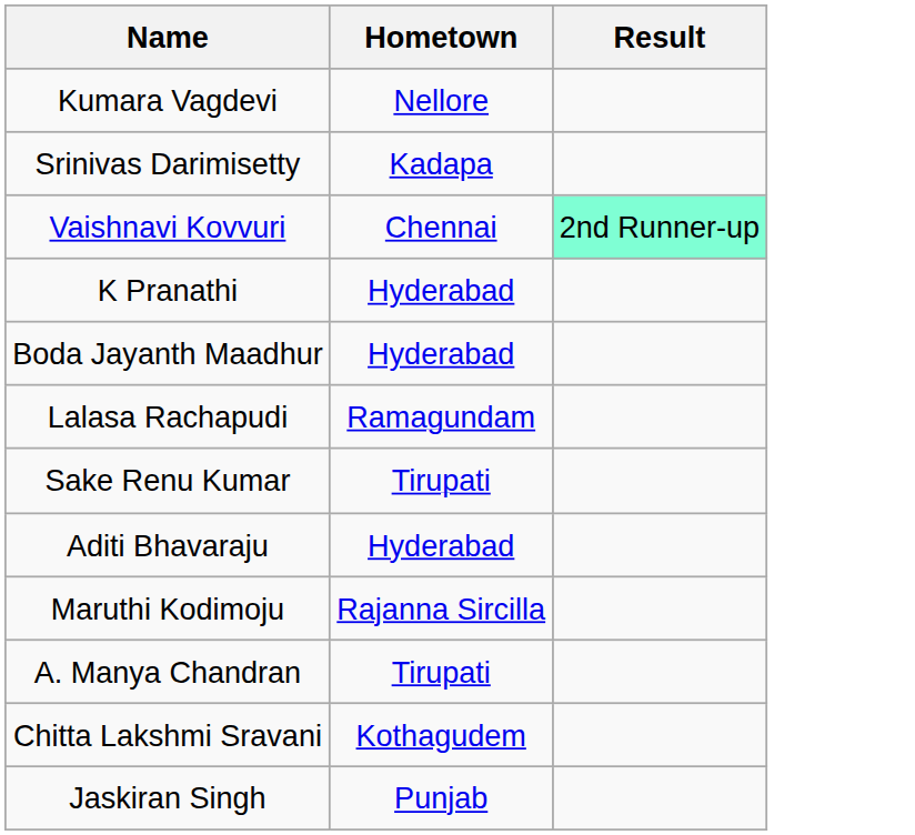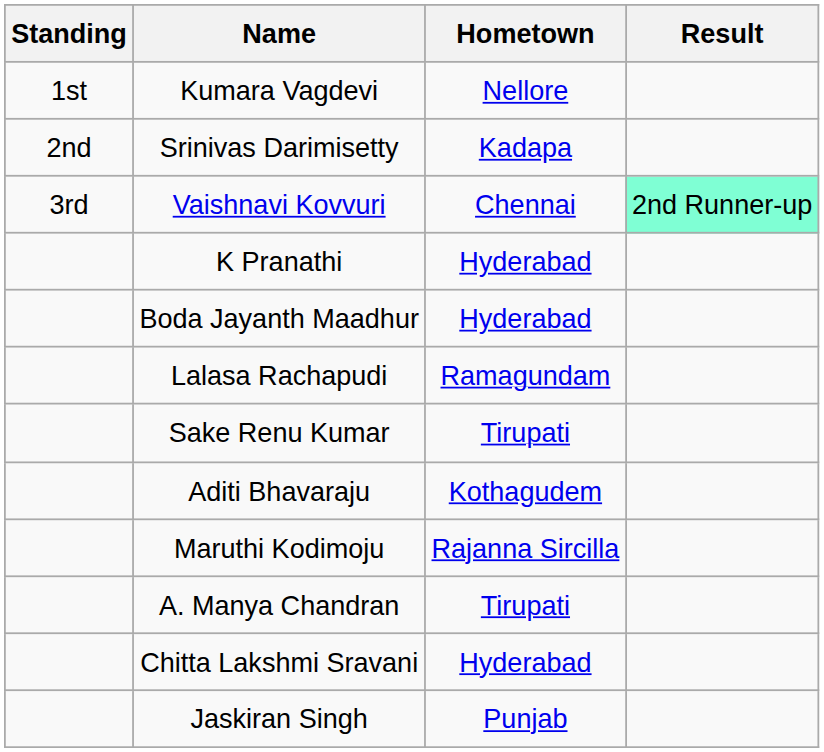+ column: Standing | 1st | 2nd | 3rd
Aditi Bhavaraju | Hometown: Hyderabad -> Kothagudem
Chitta Lakshmi Sravani | Hometown: Kothagudem -> Hyderabad
